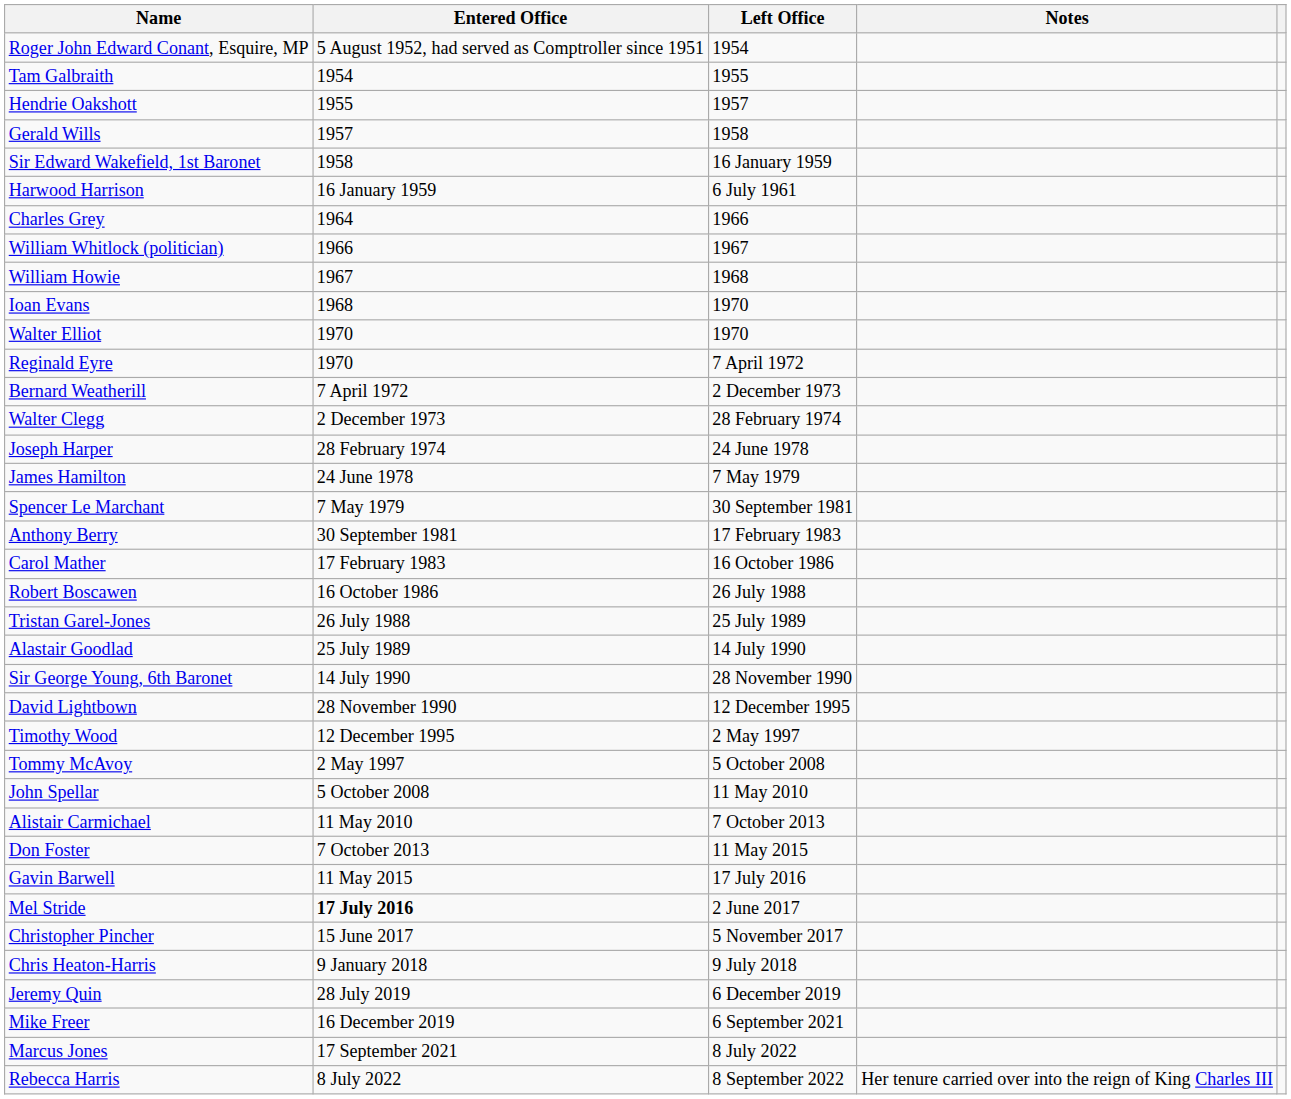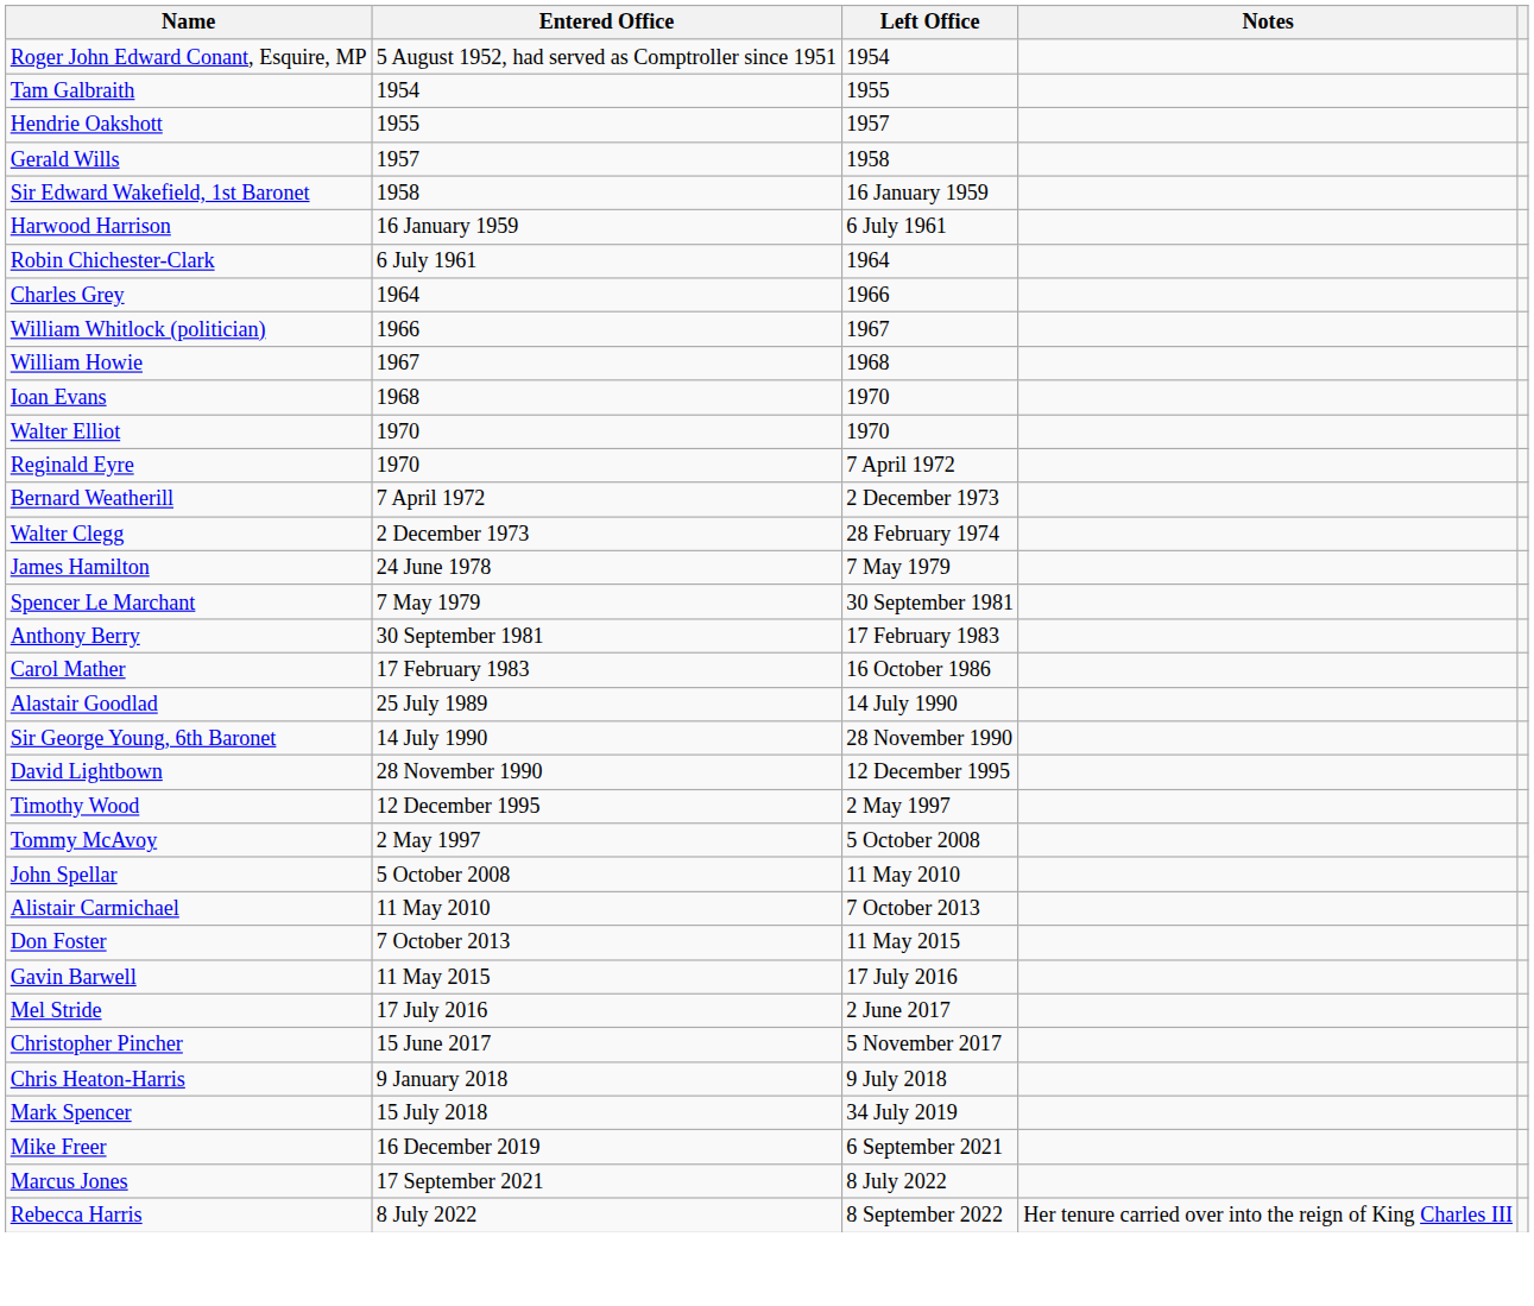+ row: Robin Chichester-Clark | 6 July 1961 | 1964
- row: Joseph Harper | 28 February 1974 | 24 June 1978
- row: Robert Boscawen | 16 October 1986 | 26 July 1988
- row: Tristan Garel-Jones | 26 July 1988 | 25 July 1989
Mel Stride | Entered Office: bold -> normal
+ row: Mark Spencer | 15 July 2018 | 34 July 2019
- row: Jeremy Quin | 28 July 2019 | 6 December 2019
